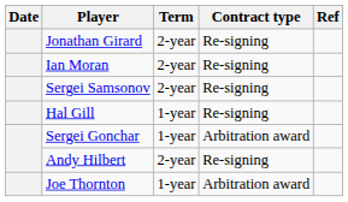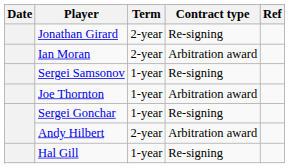Ian Moran | Contract type: Re-signing -> Arbitration award
Sergei Samsonov | Term: 2-year -> 1-year
rows swapped: Hal Gill <-> Joe Thornton
Sergei Gonchar | Contract type: Arbitration award -> Re-signing
Andy Hilbert | Contract type: Re-signing -> Arbitration award
